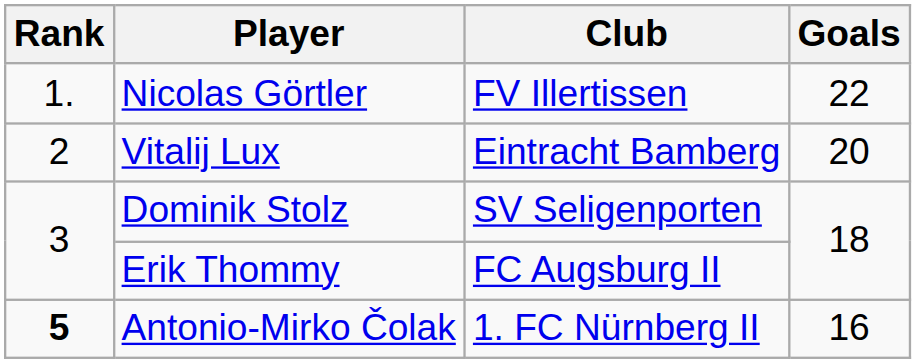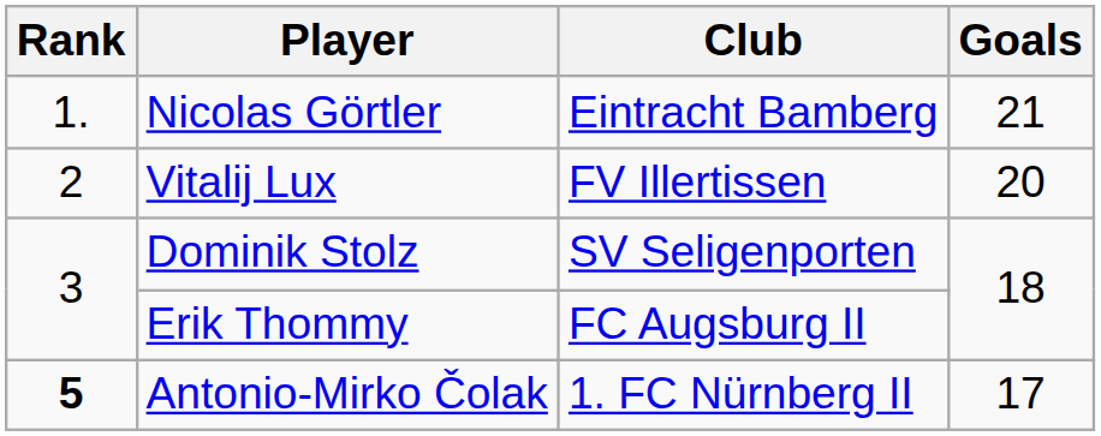Nicolas Görtler | Club: FV Illertissen -> Eintracht Bamberg
Nicolas Görtler | Goals: 22 -> 21
Vitalij Lux | Club: Eintracht Bamberg -> FV Illertissen
Antonio-Mirko Čolak | Goals: 16 -> 17
